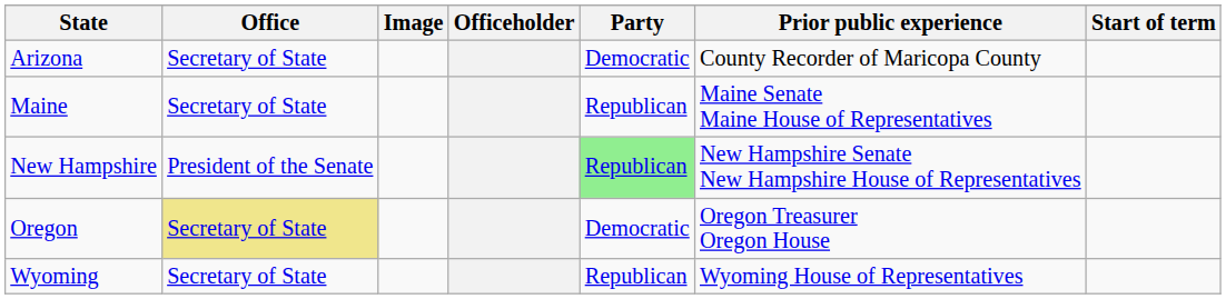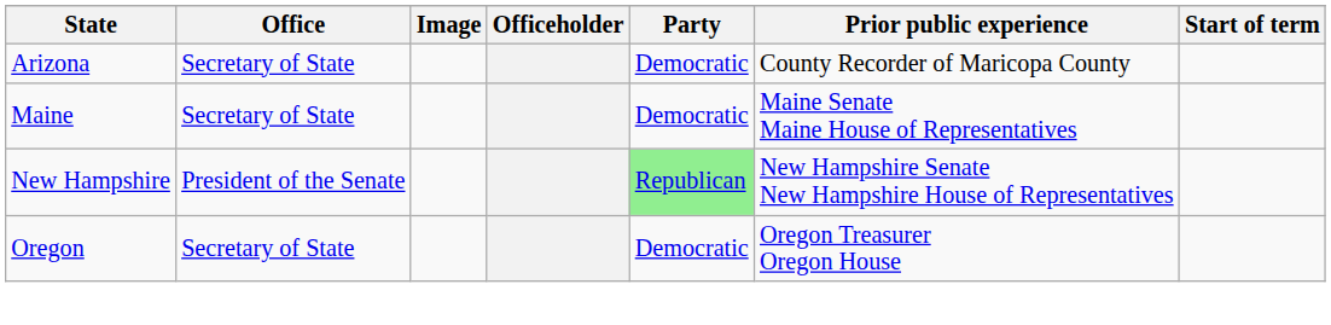Maine | Party: Republican -> Democratic
Oregon | Office: khaki background -> no background
- row: Wyoming | Secretary of State | Republican | Wyoming House of Representatives
